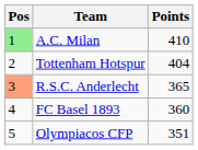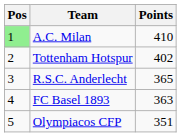Tottenham Hotspur | Points: 404 -> 402
R.S.C. Anderlecht | Pos: lightsalmon background -> no background
FC Basel 1893 | Points: 360 -> 363
